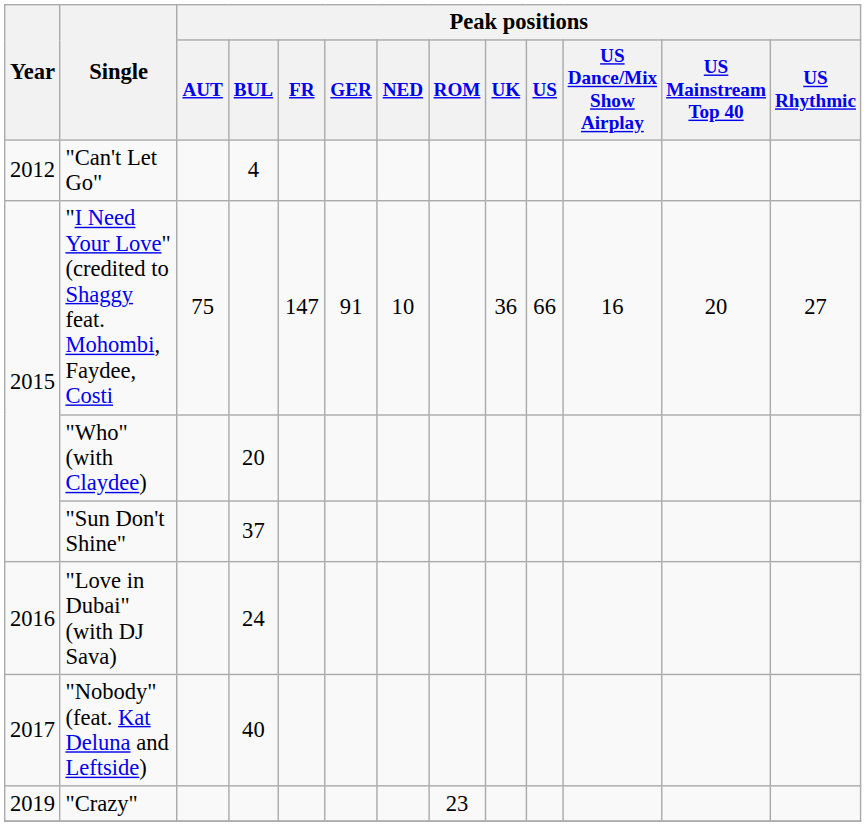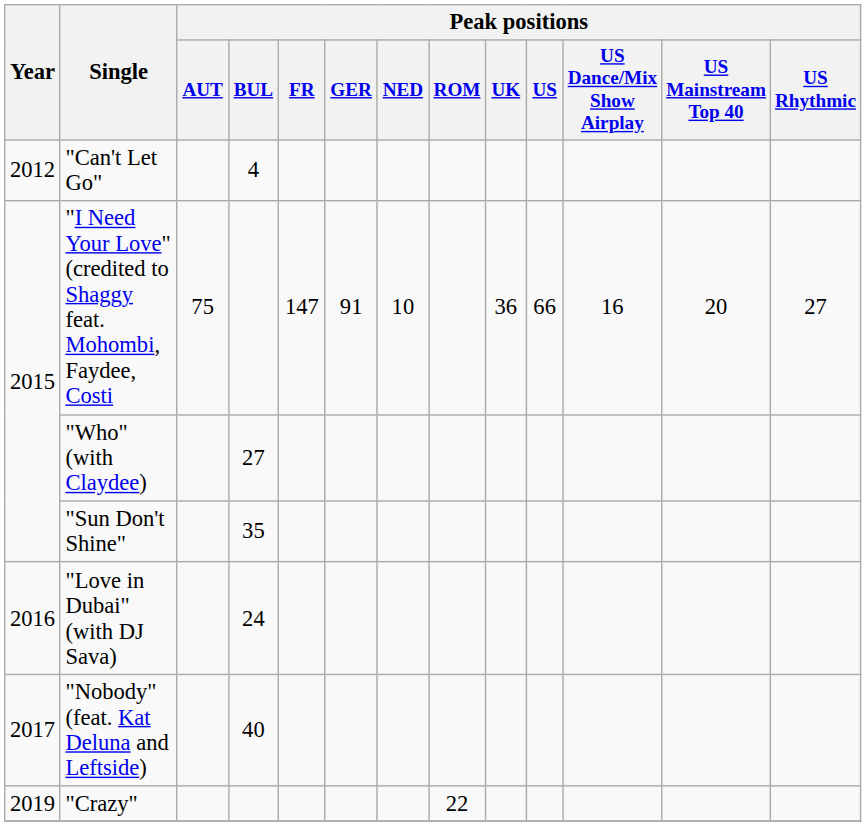"Who" (with Claydee) | Peak positions / BUL: 20 -> 27
"Sun Don't Shine" | Peak positions / BUL: 37 -> 35
"Crazy" | Peak positions / ROM: 23 -> 22
